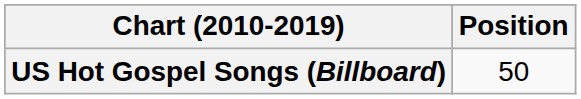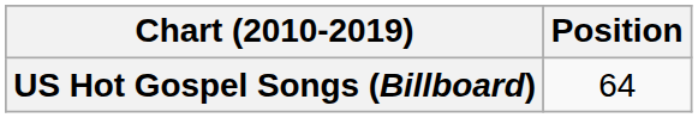US Hot Gospel Songs (Billboard) | Position: 50 -> 64
